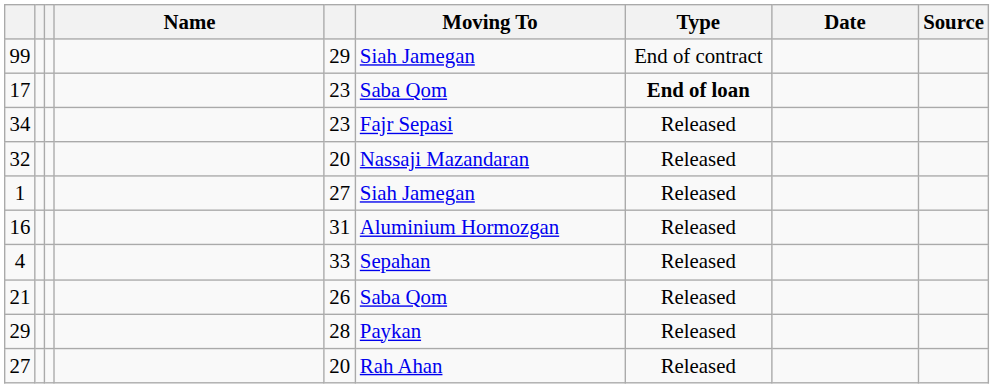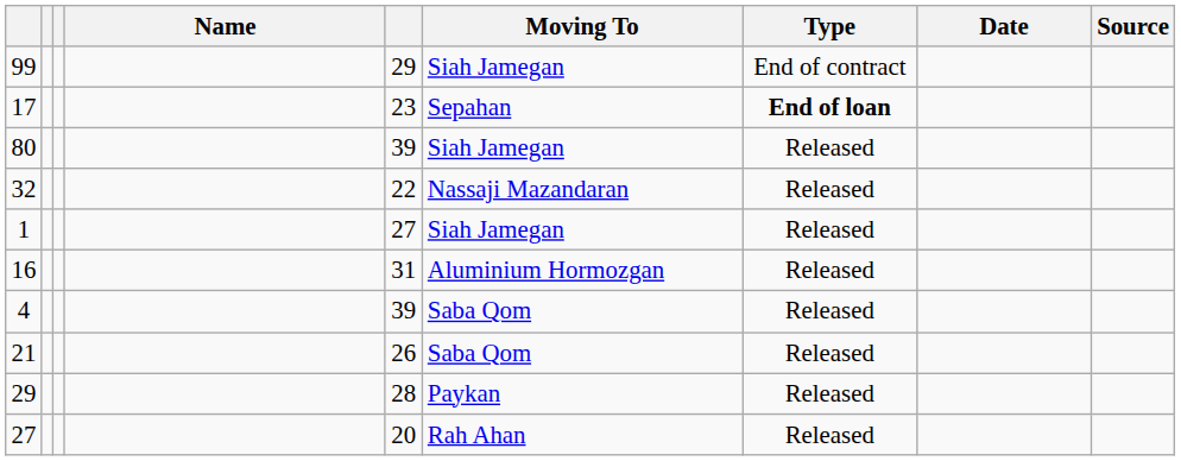17 | Moving To: Saba Qom -> Sepahan
- row: 34 | 23 | Fajr Sepasi | Released
+ row: 80 | 39 | Siah Jamegan | Released
32 | column 5: 20 -> 22
4 | column 5: 33 -> 39
4 | Moving To: Sepahan -> Saba Qom
